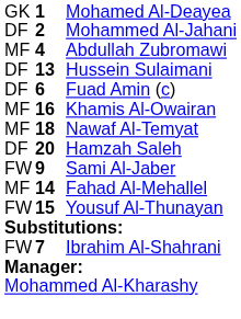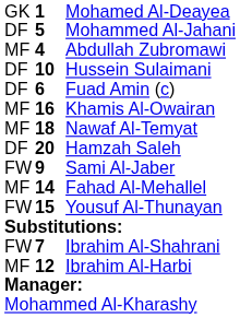Mohammed Al-Jahani | column 2: 2 -> 5
Hussein Sulaimani | column 2: 13 -> 10
+ row: MF | 12 | Ibrahim Al-Harbi
